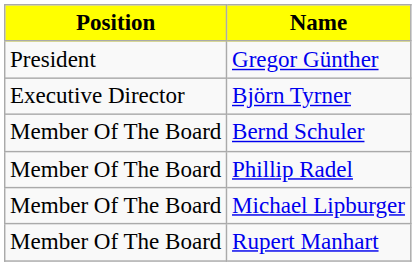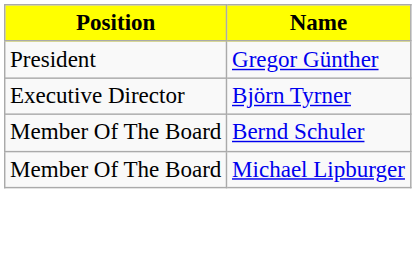- row: Member Of The Board | Phillip Radel
- row: Member Of The Board | Rupert Manhart
